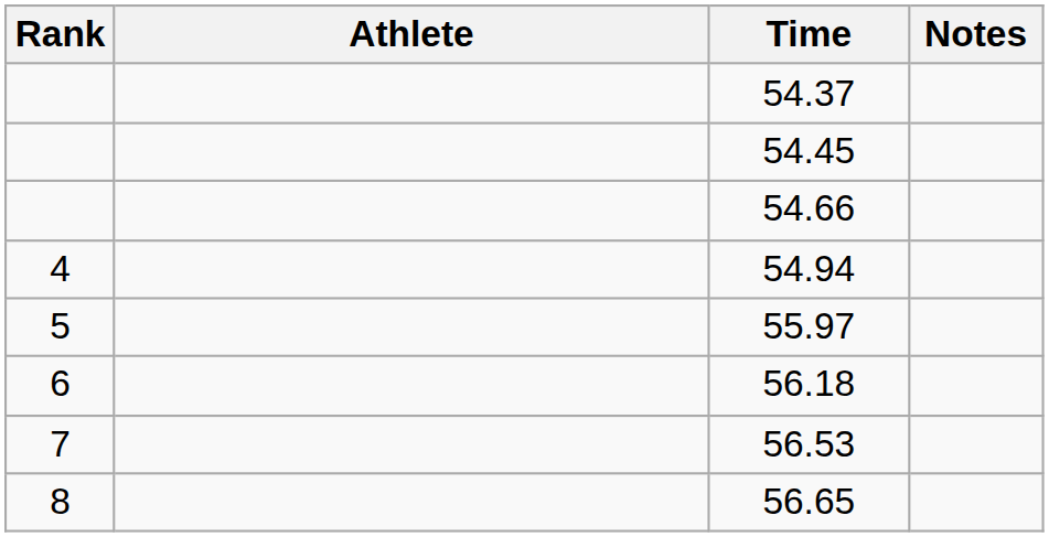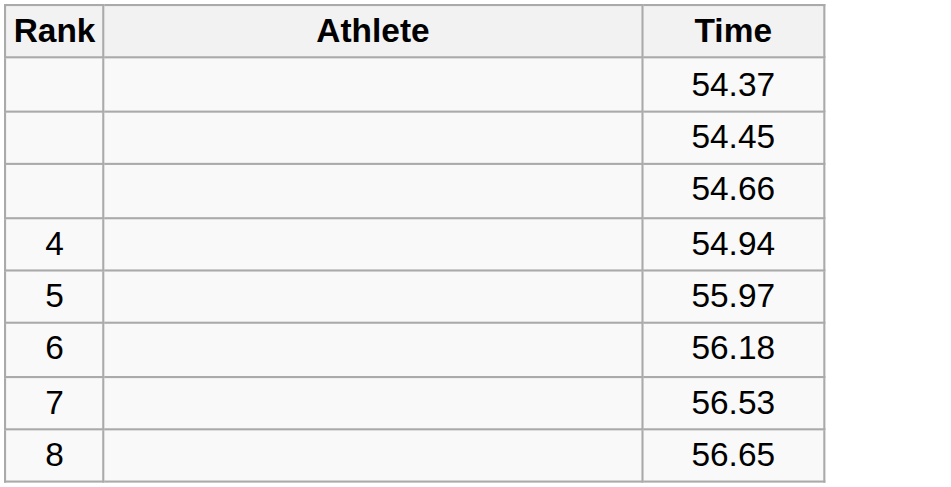- column: Notes
